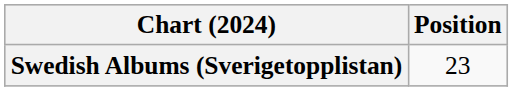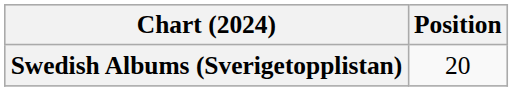Swedish Albums (Sverigetopplistan) | Position: 23 -> 20
